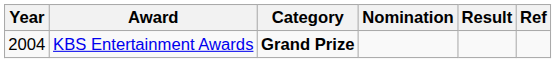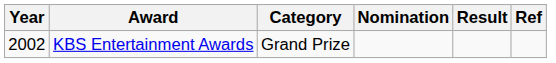KBS Entertainment Awards | Year: 2004 -> 2002
KBS Entertainment Awards | Category: bold -> normal
